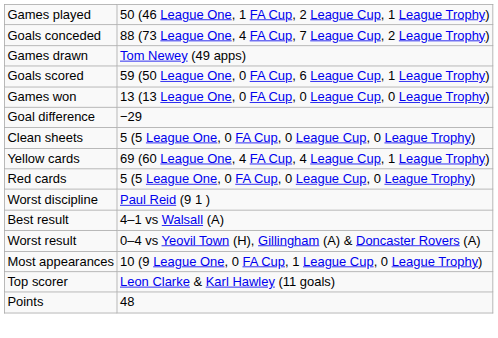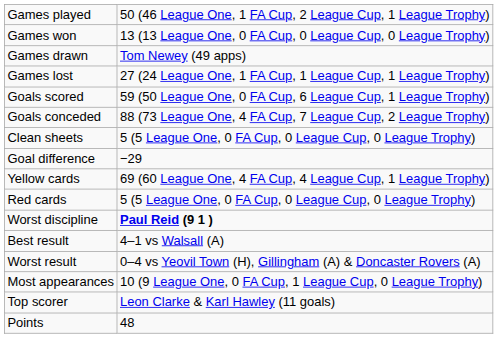rows swapped: Games won <-> Goals conceded
+ row: Games lost | 27 (24 League One, 1 FA Cup, 1 League Cup, 1 League Trophy)
rows swapped: Goal difference <-> Clean sheets
Worst discipline | column 2: normal -> bold
